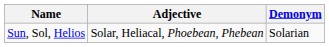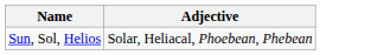- column: Demonym | Solarian
